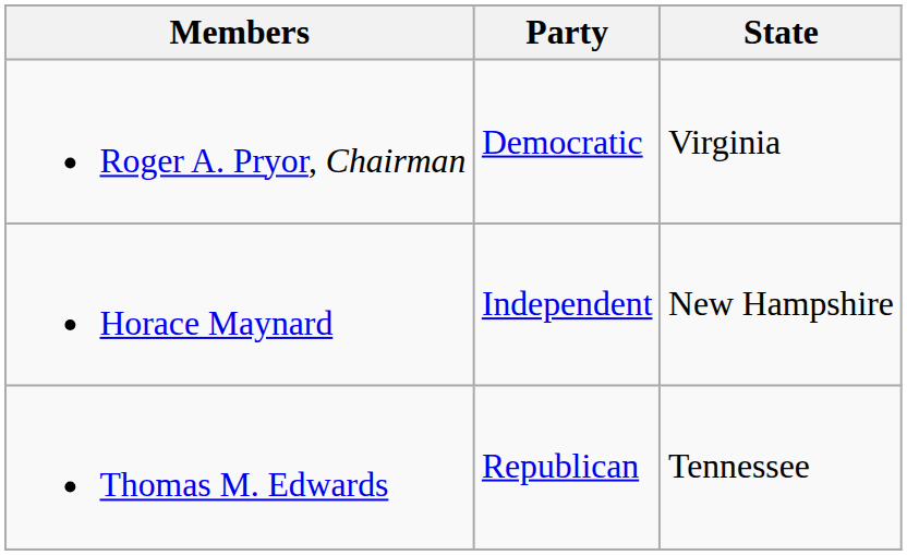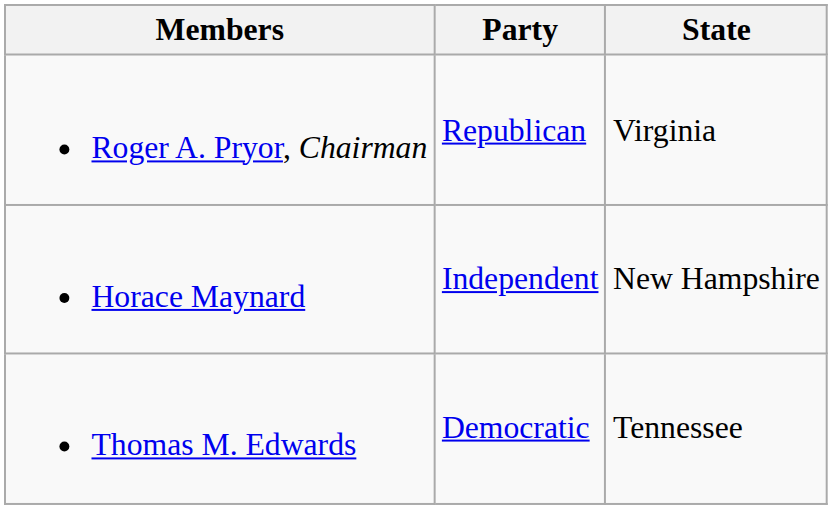Roger A. Pryor, Chairman | Party: Democratic -> Republican
Thomas M. Edwards | Party: Republican -> Democratic
